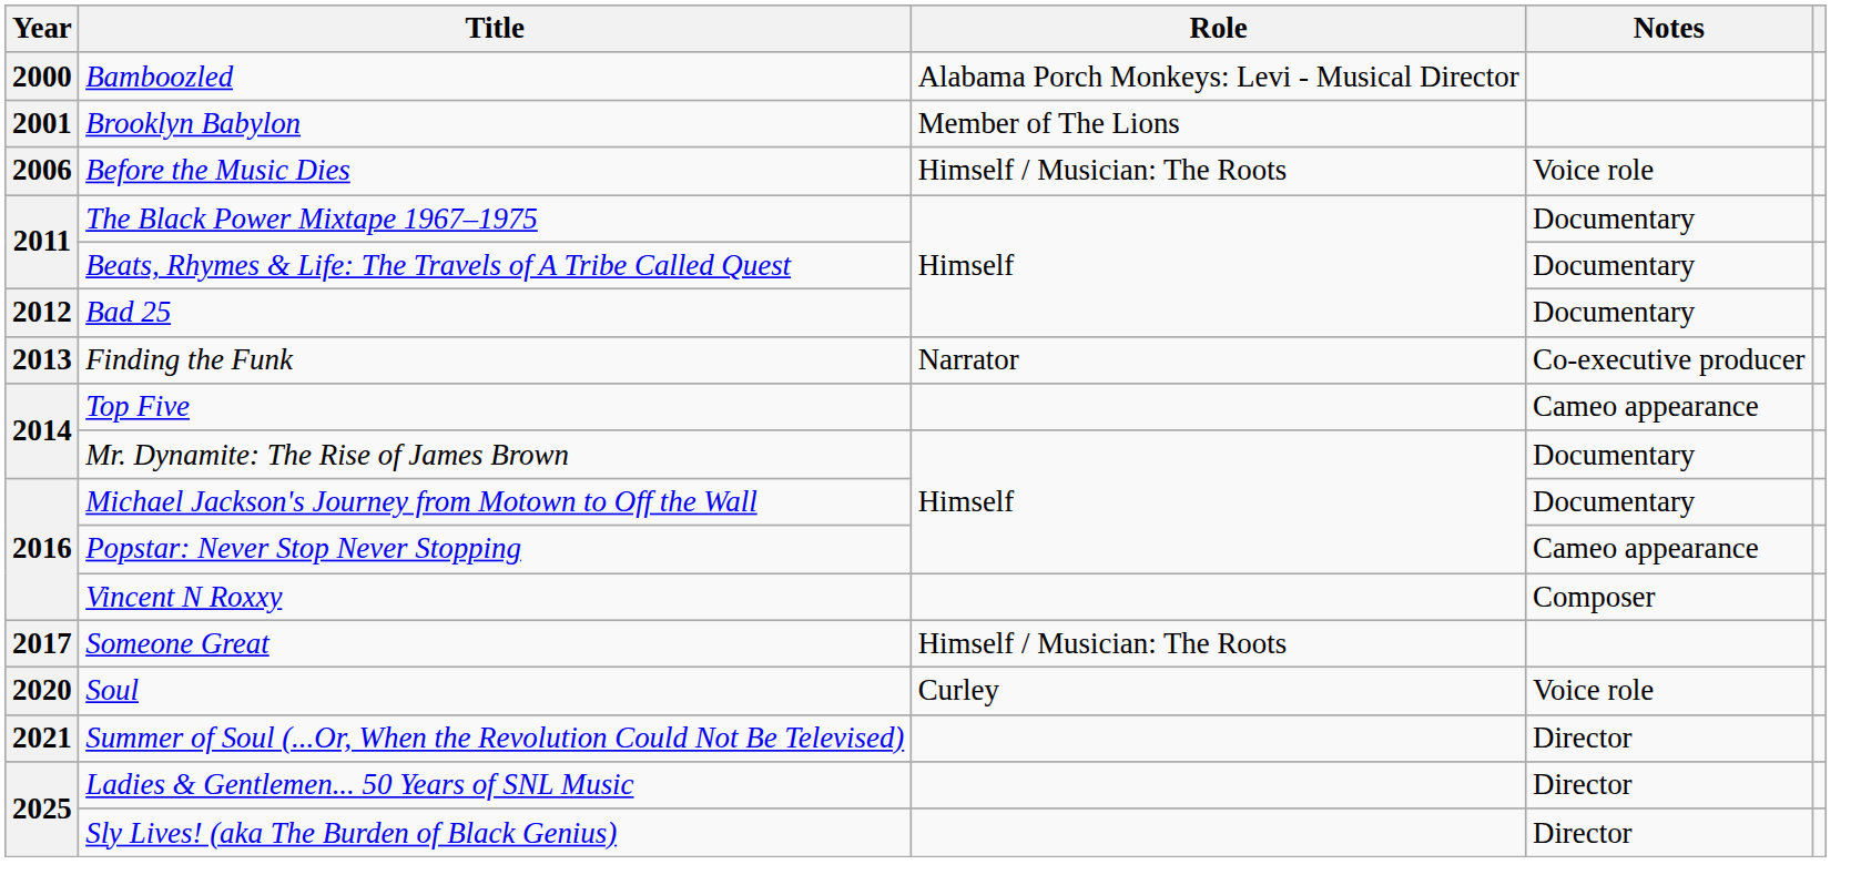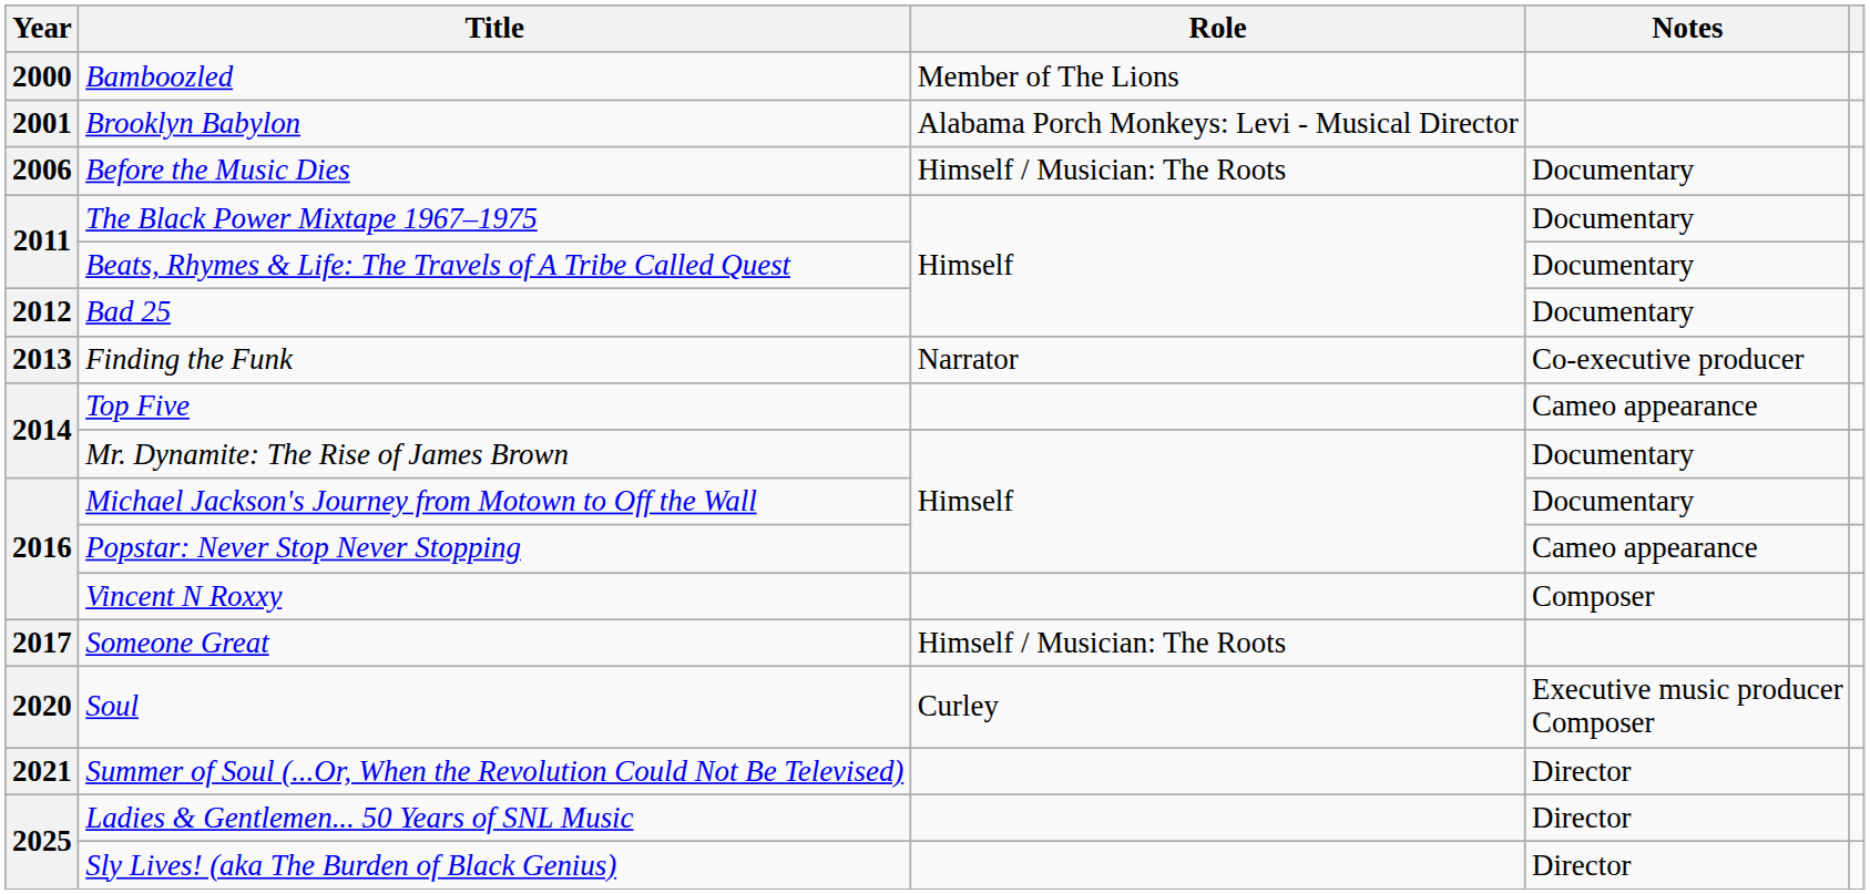Bamboozled | Role: Alabama Porch Monkeys: Levi - Musical Director -> Member of The Lions
Brooklyn Babylon | Role: Member of The Lions -> Alabama Porch Monkeys: Levi - Musical Director
Before the Music Dies | Notes: Voice role -> Documentary
Soul | Notes: Voice role -> Executive music producer Composer
